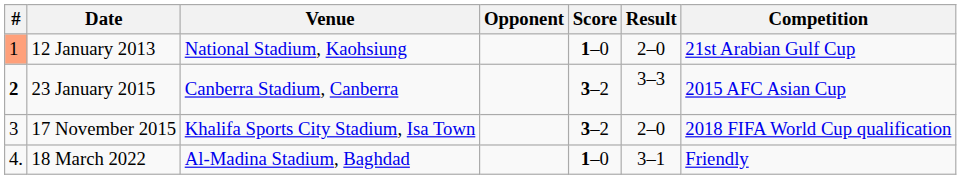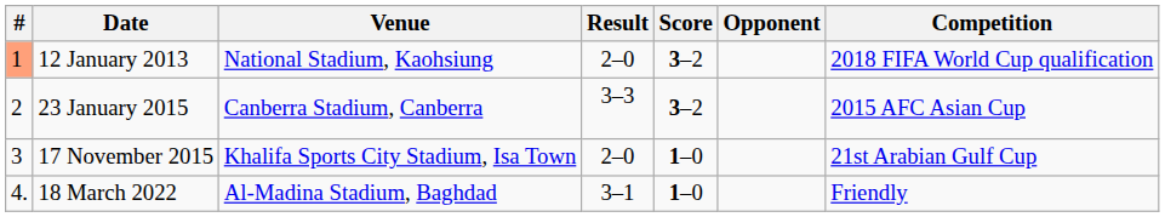columns swapped: Opponent <-> Result
12 January 2013 | Score: 1–0 -> 3–2
12 January 2013 | Competition: 21st Arabian Gulf Cup -> 2018 FIFA World Cup qualification
23 January 2015 | #: bold -> normal
17 November 2015 | Score: 3–2 -> 1–0
17 November 2015 | Competition: 2018 FIFA World Cup qualification -> 21st Arabian Gulf Cup
